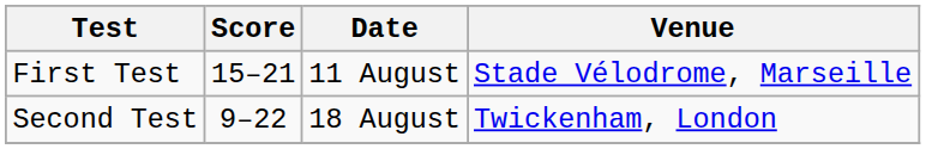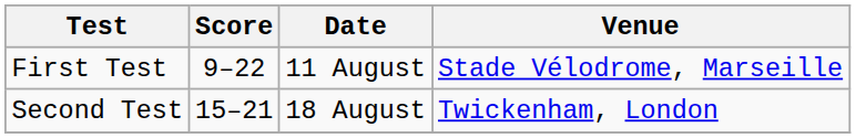First Test | Score: 15–21 -> 9–22
Second Test | Score: 9–22 -> 15–21
